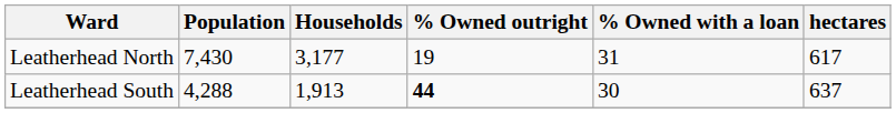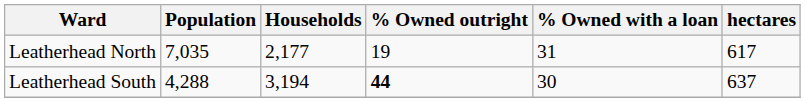Leatherhead North | Population: 7,430 -> 7,035
Leatherhead North | Households: 3,177 -> 2,177
Leatherhead South | Households: 1,913 -> 3,194
